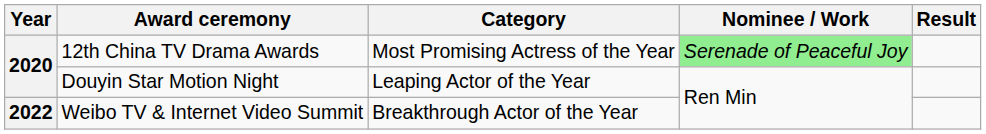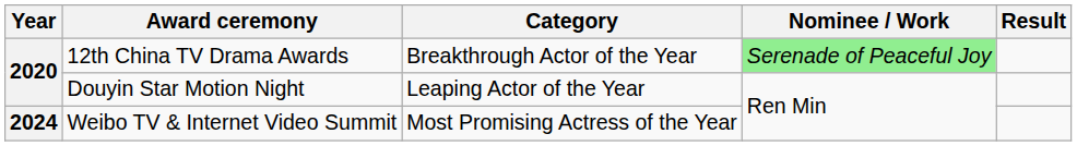12th China TV Drama Awards | Category: Most Promising Actress of the Year -> Breakthrough Actor of the Year
Weibo TV & Internet Video Summit | Year: 2022 -> 2024
Weibo TV & Internet Video Summit | Category: Breakthrough Actor of the Year -> Most Promising Actress of the Year
